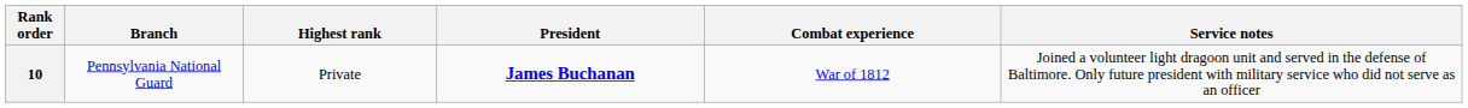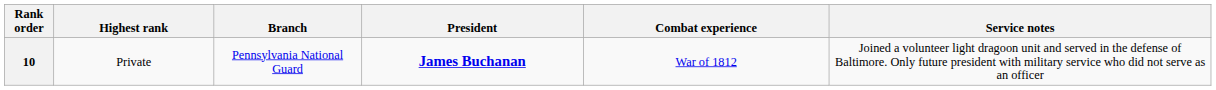columns swapped: Highest rank <-> Branch
